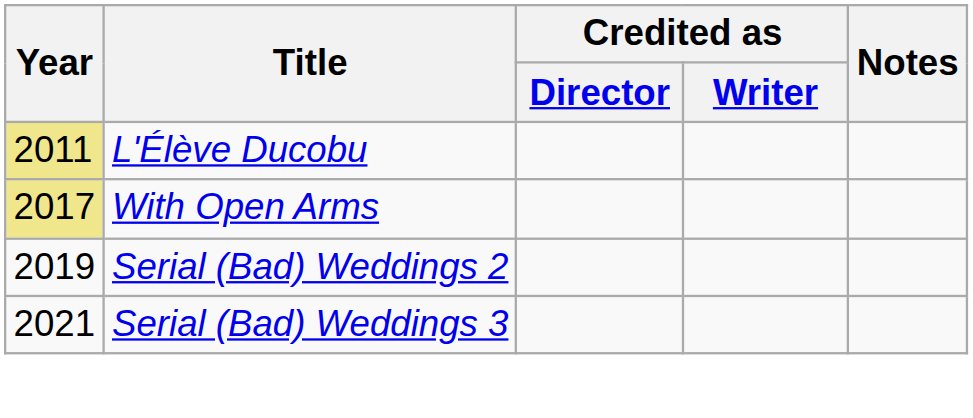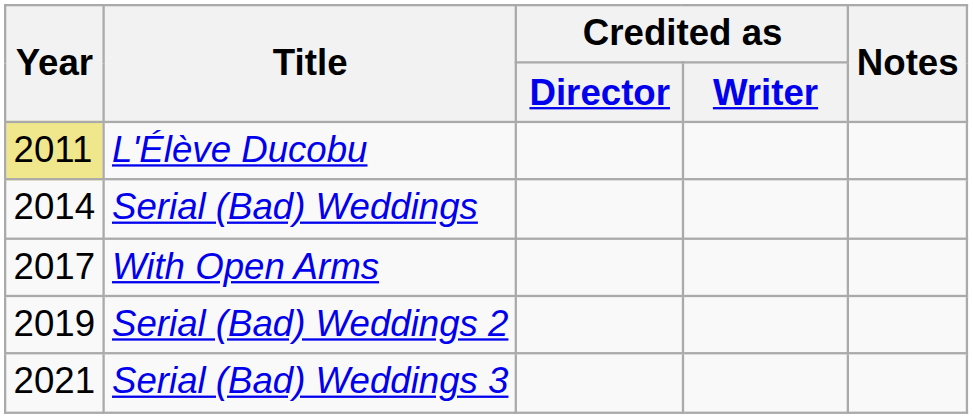+ row: 2014 | Serial (Bad) Weddings
With Open Arms | Year: khaki background -> no background
